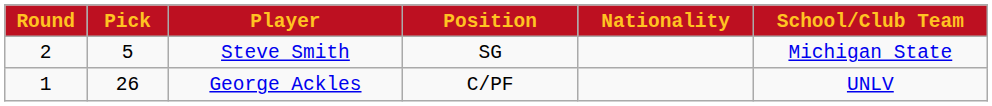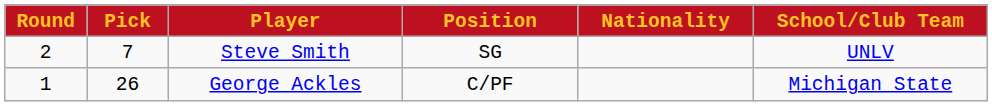Steve Smith | Pick: 5 -> 7
Steve Smith | School/Club Team: Michigan State -> UNLV
George Ackles | School/Club Team: UNLV -> Michigan State
